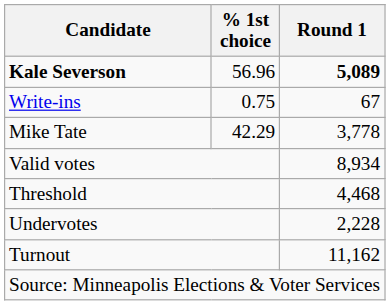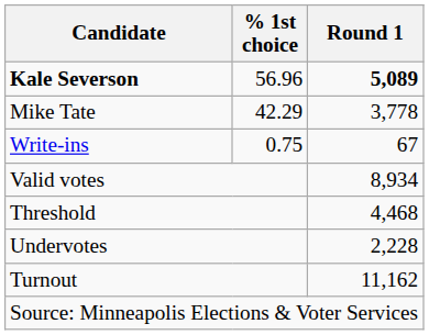rows swapped: Mike Tate <-> Write-ins
